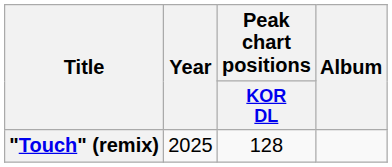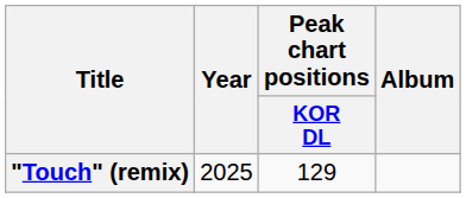"Touch" (remix) | Peak chart positions / KOR DL: 128 -> 129
